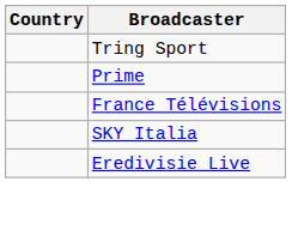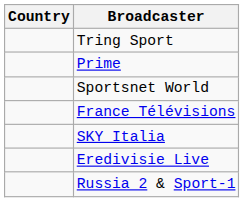+ row: Sportsnet World
+ row: Russia 2 & Sport-1
